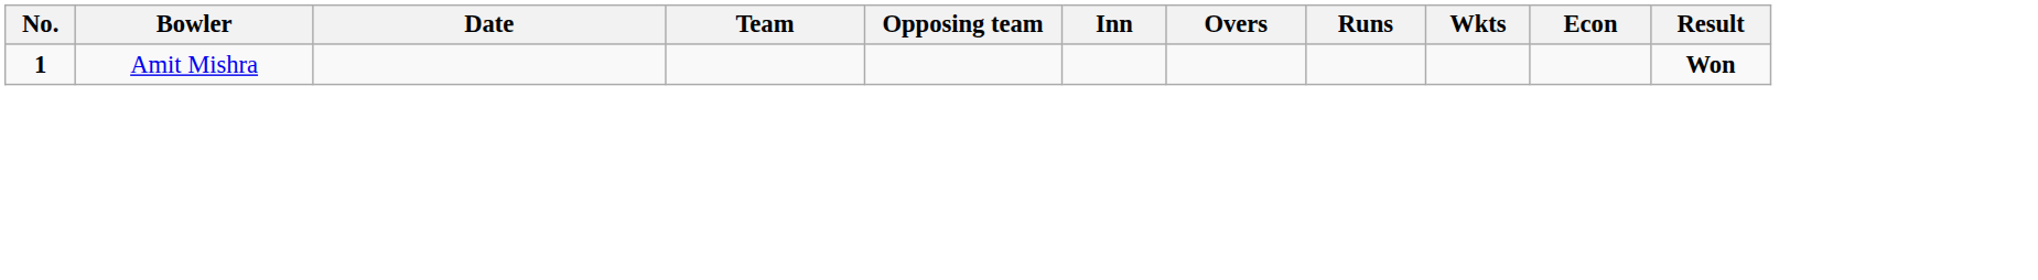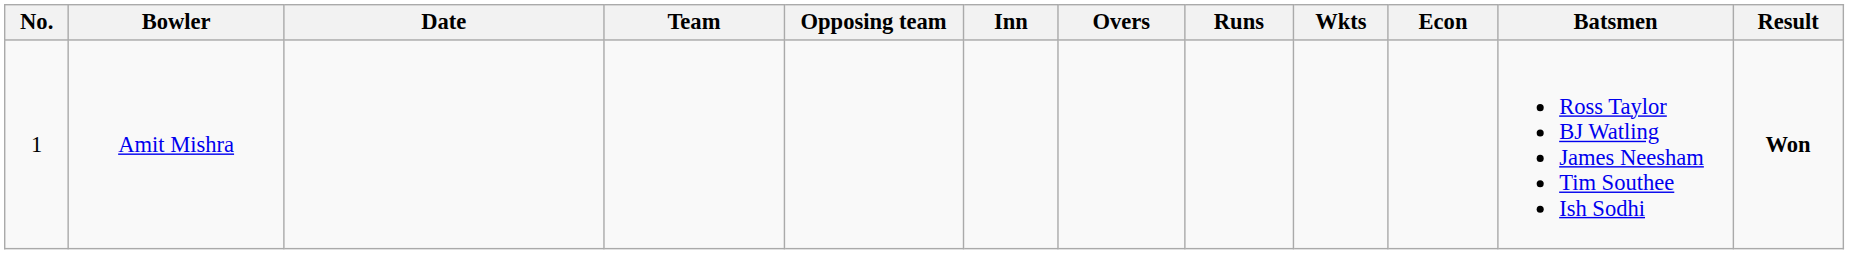+ column: Batsmen | Ross Taylor BJ Watling James Neesham Tim Southee Ish Sodhi
Amit Mishra | No.: bold -> normal
